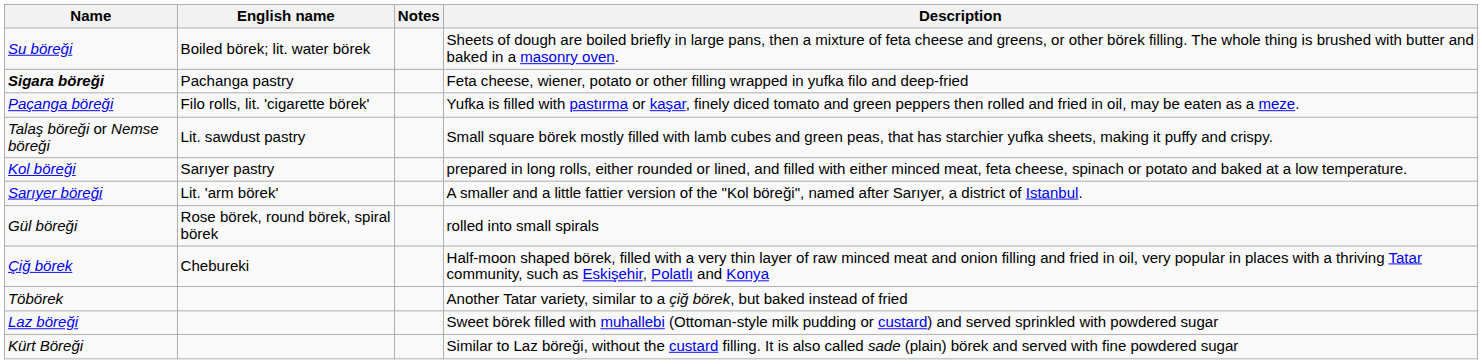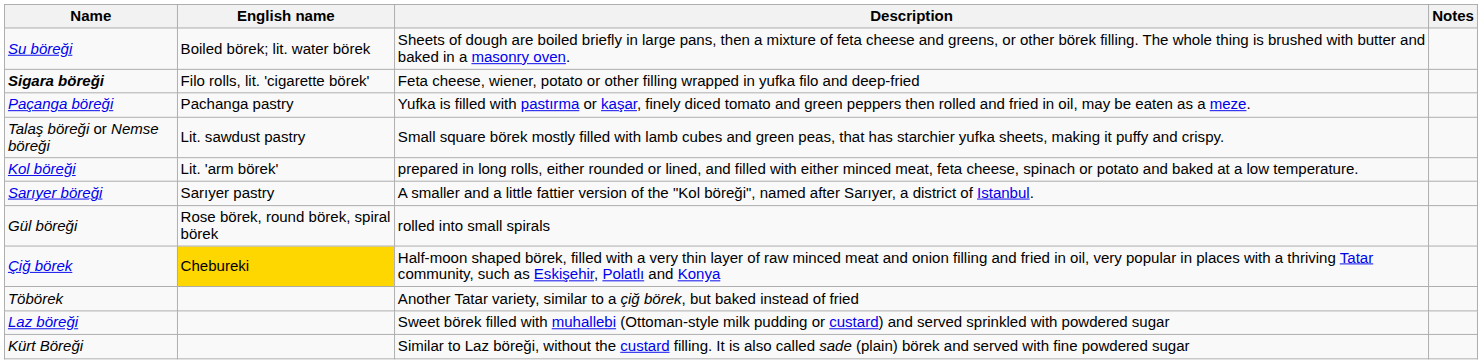columns swapped: Description <-> Notes
Sigara böreği | English name: Pachanga pastry -> Filo rolls, lit. 'cigarette börek'
Paçanga böreği | English name: Filo rolls, lit. 'cigarette börek' -> Pachanga pastry
Kol böreği | English name: Sarıyer pastry -> Lit. 'arm börek'
Sarıyer böreği | English name: Lit. 'arm börek' -> Sarıyer pastry
Çiğ börek | English name: no background -> gold background
